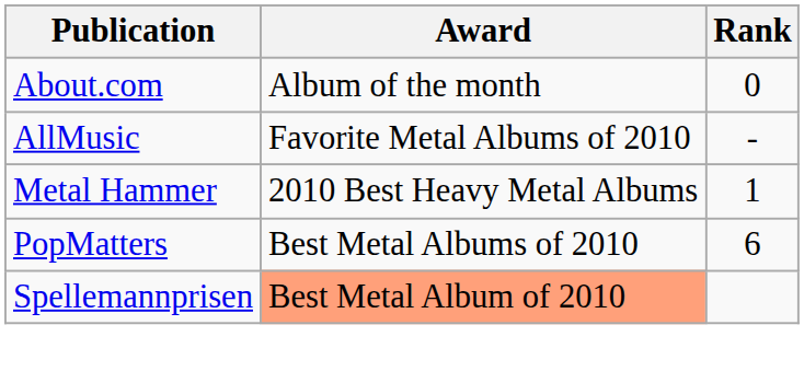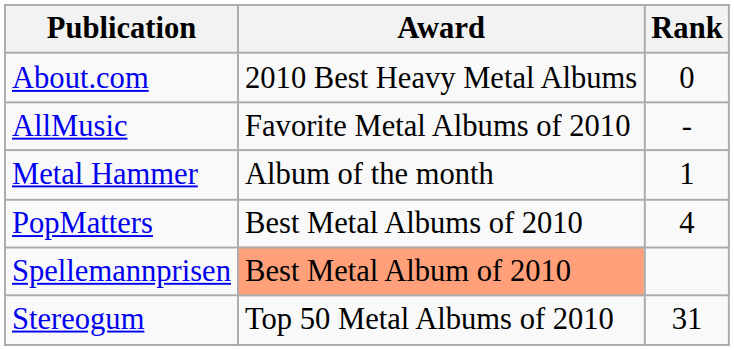About.com | Award: Album of the month -> 2010 Best Heavy Metal Albums
Metal Hammer | Award: 2010 Best Heavy Metal Albums -> Album of the month
PopMatters | Rank: 6 -> 4
+ row: Stereogum | Top 50 Metal Albums of 2010 | 31
